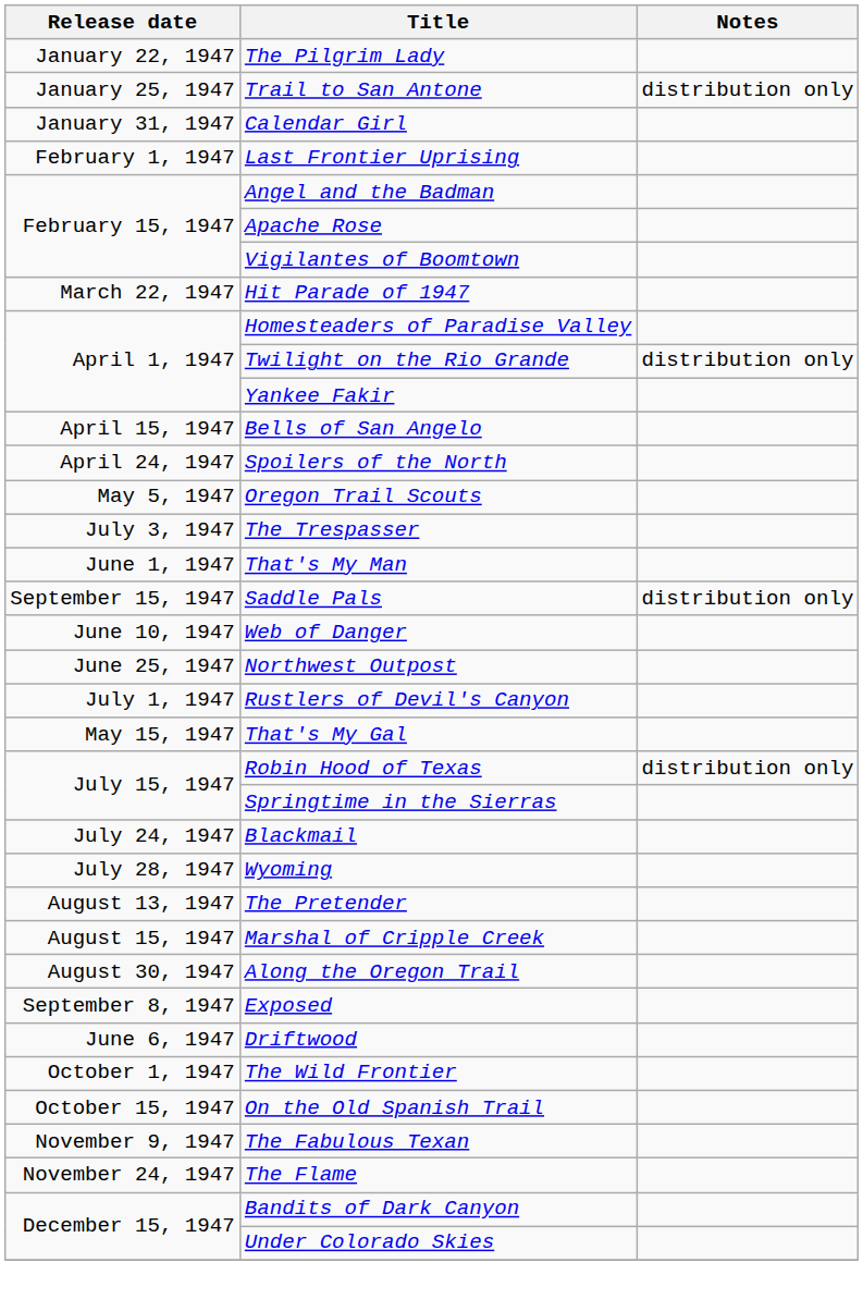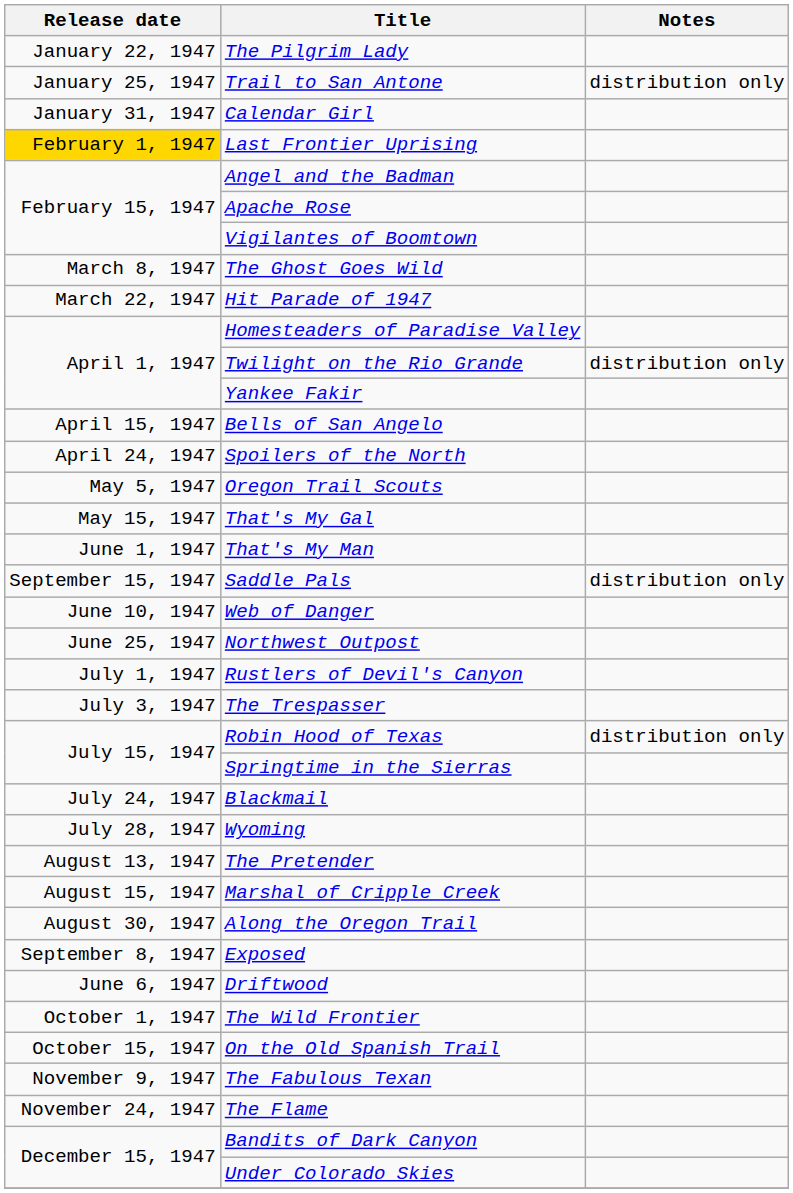Last Frontier Uprising | Release date: no background -> gold background
+ row: March 8, 1947 | The Ghost Goes Wild
rows swapped: That's My Gal <-> The Trespasser
